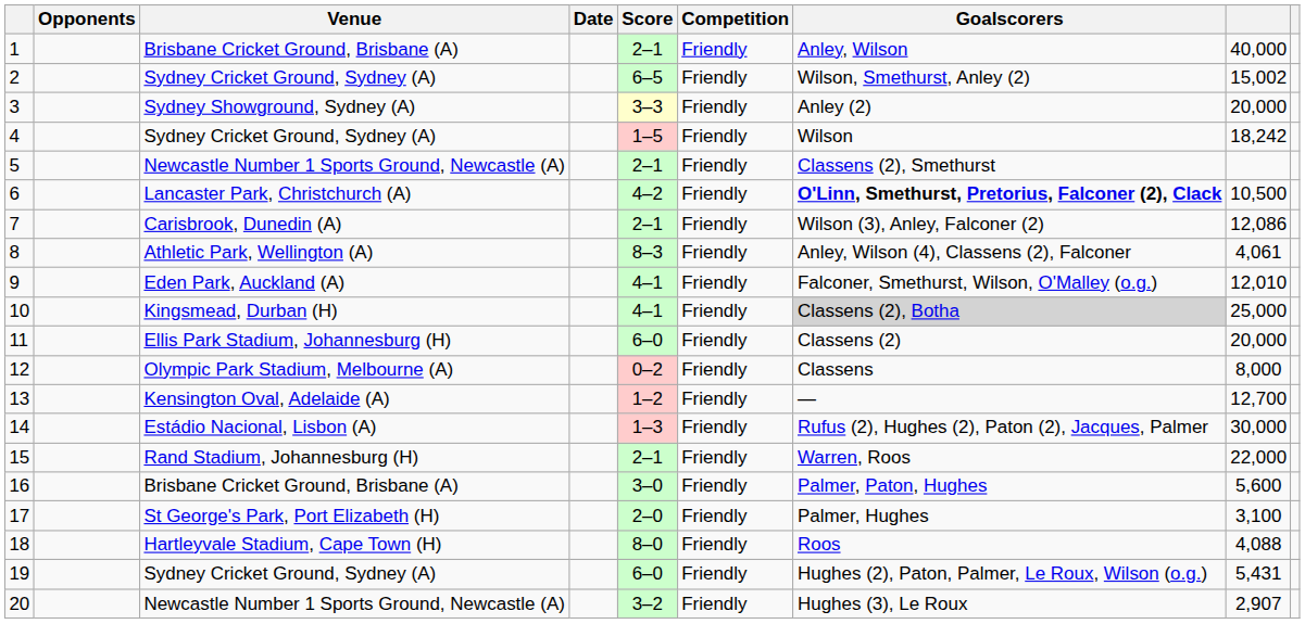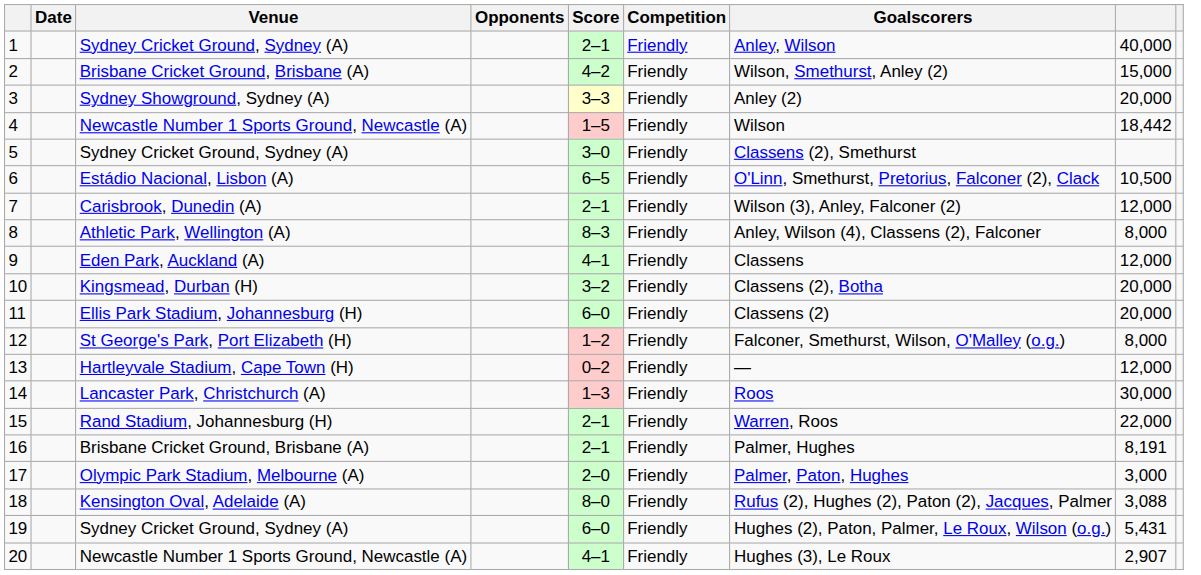columns swapped: Date <-> Opponents
1 | Venue: Brisbane Cricket Ground, Brisbane (A) -> Sydney Cricket Ground, Sydney (A)
2 | Venue: Sydney Cricket Ground, Sydney (A) -> Brisbane Cricket Ground, Brisbane (A)
2 | Score: 6–5 -> 4–2
2 | column 8: 15,002 -> 15,000
4 | Venue: Sydney Cricket Ground, Sydney (A) -> Newcastle Number 1 Sports Ground, Newcastle (A)
4 | column 8: 18,242 -> 18,442
5 | Venue: Newcastle Number 1 Sports Ground, Newcastle (A) -> Sydney Cricket Ground, Sydney (A)
5 | Score: 2–1 -> 3–0
6 | Venue: Lancaster Park, Christchurch (A) -> Estádio Nacional, Lisbon (A)
6 | Score: 4–2 -> 6–5
6 | Goalscorers: bold -> normal
7 | column 8: 12,086 -> 12,000
8 | column 8: 4,061 -> 8,000
9 | Goalscorers: Falconer, Smethurst, Wilson, O'Malley (o.g.) -> Classens
9 | column 8: 12,010 -> 12,000
10 | Score: 4–1 -> 3–2
10 | Goalscorers: lightgrey background -> no background
10 | column 8: 25,000 -> 20,000
12 | Venue: Olympic Park Stadium, Melbourne (A) -> St George's Park, Port Elizabeth (H)
12 | Score: 0–2 -> 1–2
12 | Goalscorers: Classens -> Falconer, Smethurst, Wilson, O'Malley (o.g.)
13 | Venue: Kensington Oval, Adelaide (A) -> Hartleyvale Stadium, Cape Town (H)
13 | Score: 1–2 -> 0–2
13 | column 8: 12,700 -> 12,000
14 | Venue: Estádio Nacional, Lisbon (A) -> Lancaster Park, Christchurch (A)
14 | Goalscorers: Rufus (2), Hughes (2), Paton (2), Jacques, Palmer -> Roos
16 | Score: 3–0 -> 2–1
16 | Goalscorers: Palmer, Paton, Hughes -> Palmer, Hughes
16 | column 8: 5,600 -> 8,191
17 | Venue: St George's Park, Port Elizabeth (H) -> Olympic Park Stadium, Melbourne (A)
17 | Goalscorers: Palmer, Hughes -> Palmer, Paton, Hughes
17 | column 8: 3,100 -> 3,000
18 | Venue: Hartleyvale Stadium, Cape Town (H) -> Kensington Oval, Adelaide (A)
18 | Goalscorers: Roos -> Rufus (2), Hughes (2), Paton (2), Jacques, Palmer
18 | column 8: 4,088 -> 3,088
20 | Score: 3–2 -> 4–1
